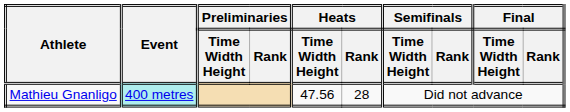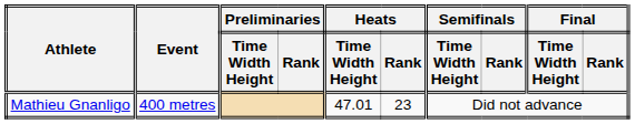Mathieu Gnanligo | Event: paleturquoise background -> no background
Mathieu Gnanligo | Heats / Time Width Height: 47.56 -> 47.01
Mathieu Gnanligo | Heats / Rank: 28 -> 23
